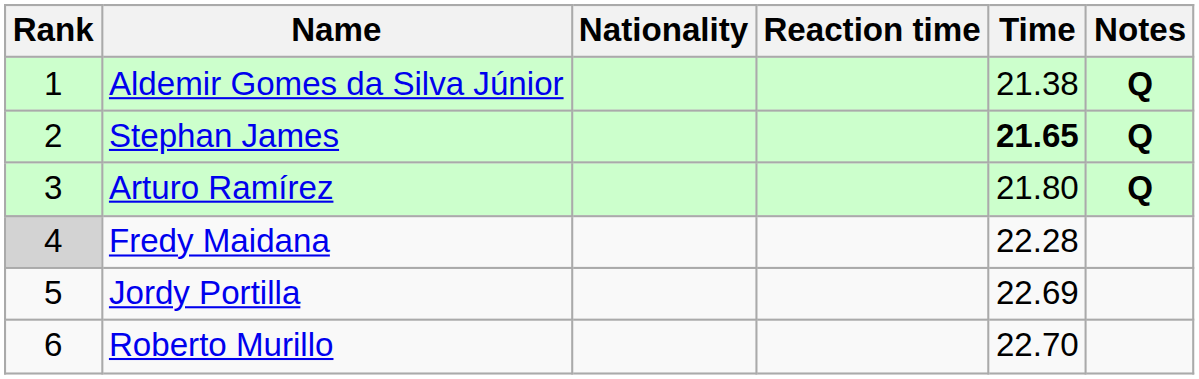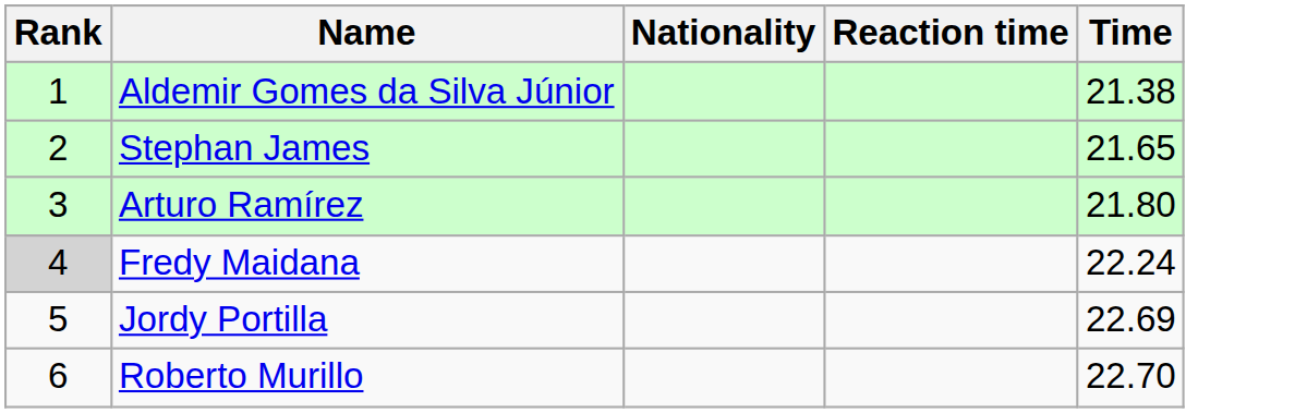- column: Notes | Q | Q | Q
Stephan James | Time: bold -> normal
Fredy Maidana | Time: 22.28 -> 22.24
